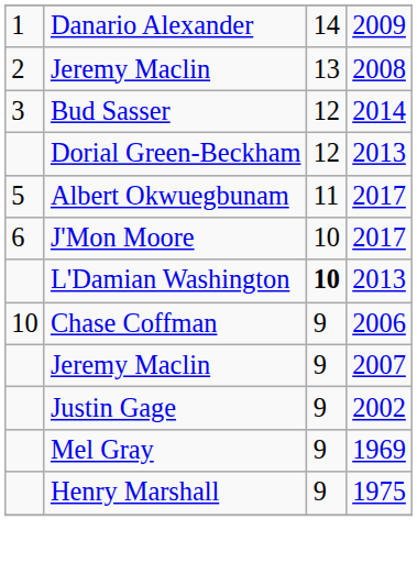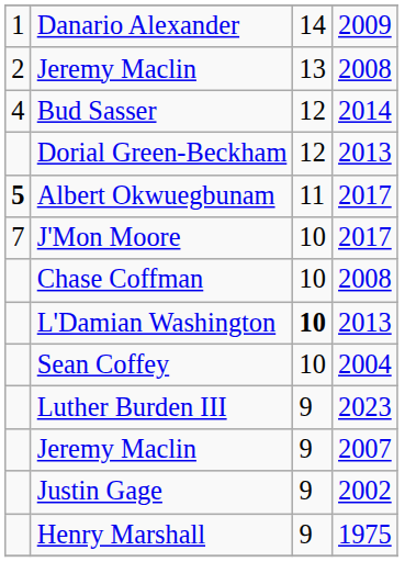Bud Sasser | column 1: 3 -> 4
Albert Okwuegbunam | column 1: normal -> bold
J'Mon Moore | column 1: 6 -> 7
+ row: Chase Coffman | 10 | 2008
+ row: Sean Coffey | 10 | 2004
- row: 10 | Chase Coffman | 9 | 2006
+ row: Luther Burden III | 9 | 2023
- row: Mel Gray | 9 | 1969
